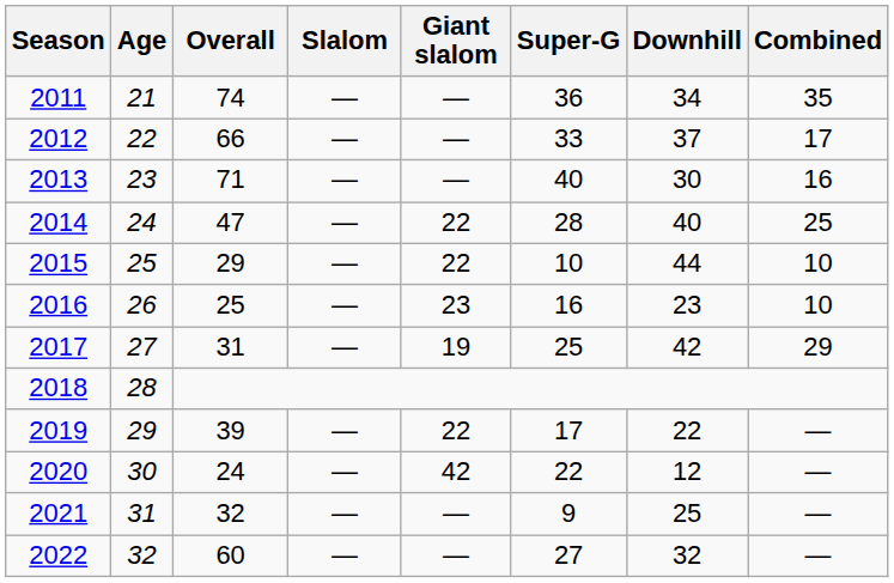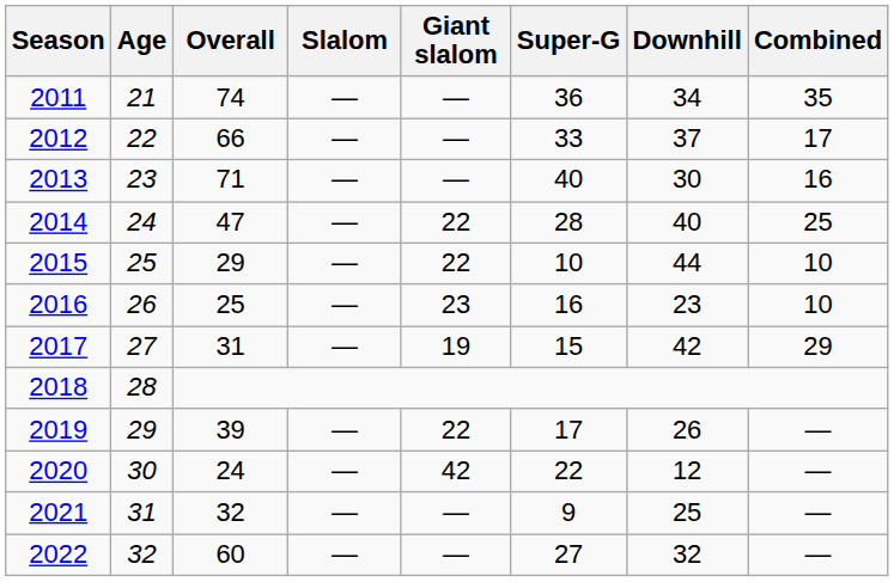2017 | Super-G: 25 -> 15
2019 | Downhill: 22 -> 26
